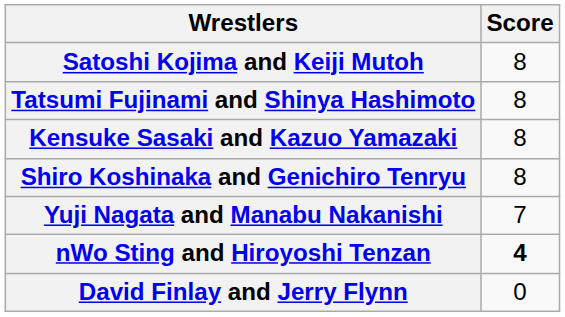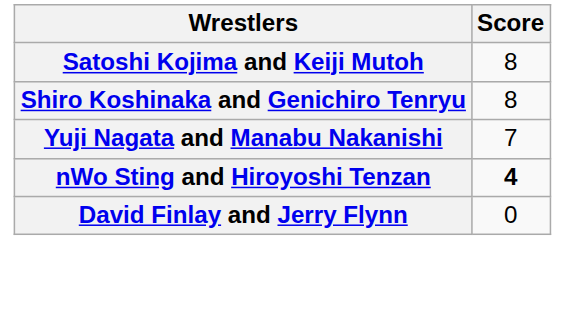- row: Tatsumi Fujinami and Shinya Hashimoto | 8
- row: Kensuke Sasaki and Kazuo Yamazaki | 8
